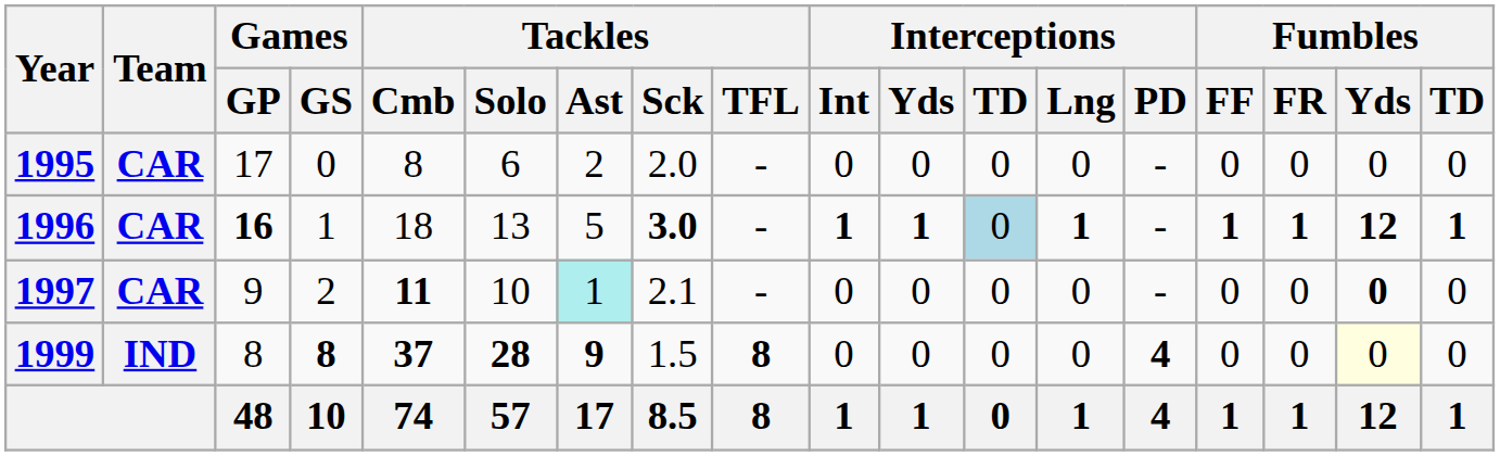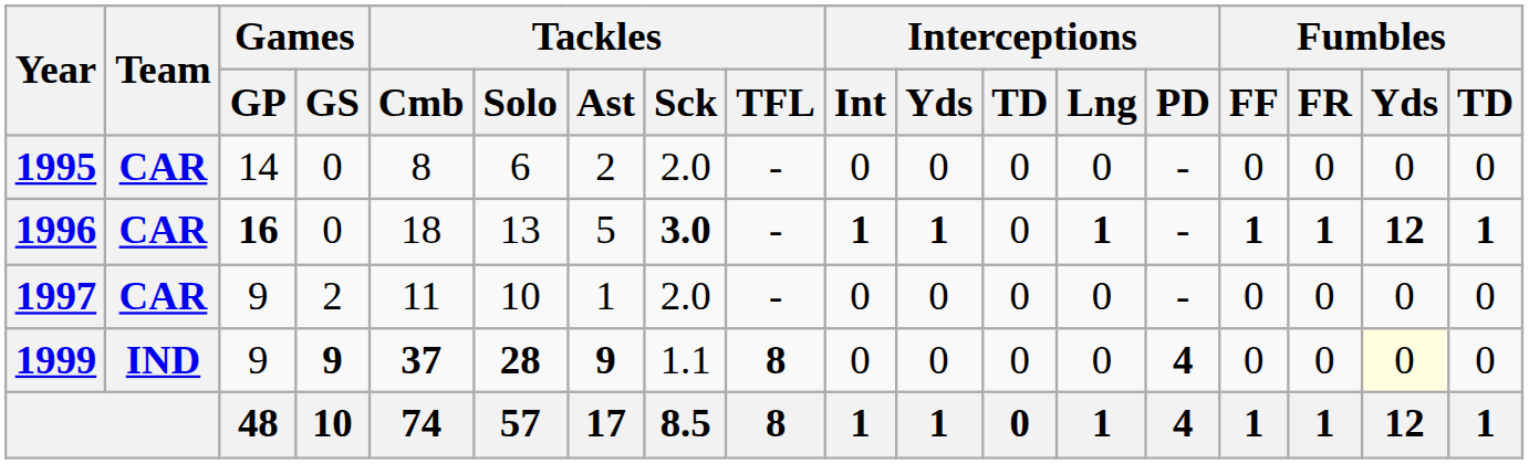1995 | Games / GP: 17 -> 14
1996 | Games / GS: 1 -> 0
1996 | Interceptions / TD: lightblue background -> no background
1997 | Tackles / Cmb: bold -> normal
1997 | Tackles / Ast: paleturquoise background -> no background
1997 | Tackles / Sck: 2.1 -> 2.0
1997 | Fumbles / Yds: bold -> normal
1999 | Games / GP: 8 -> 9
1999 | Games / GS: 8 -> 9
1999 | Tackles / Sck: 1.5 -> 1.1
